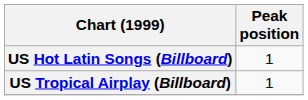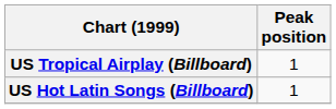rows swapped: US Hot Latin Songs (Billboard) <-> US Tropical Airplay (Billboard)
